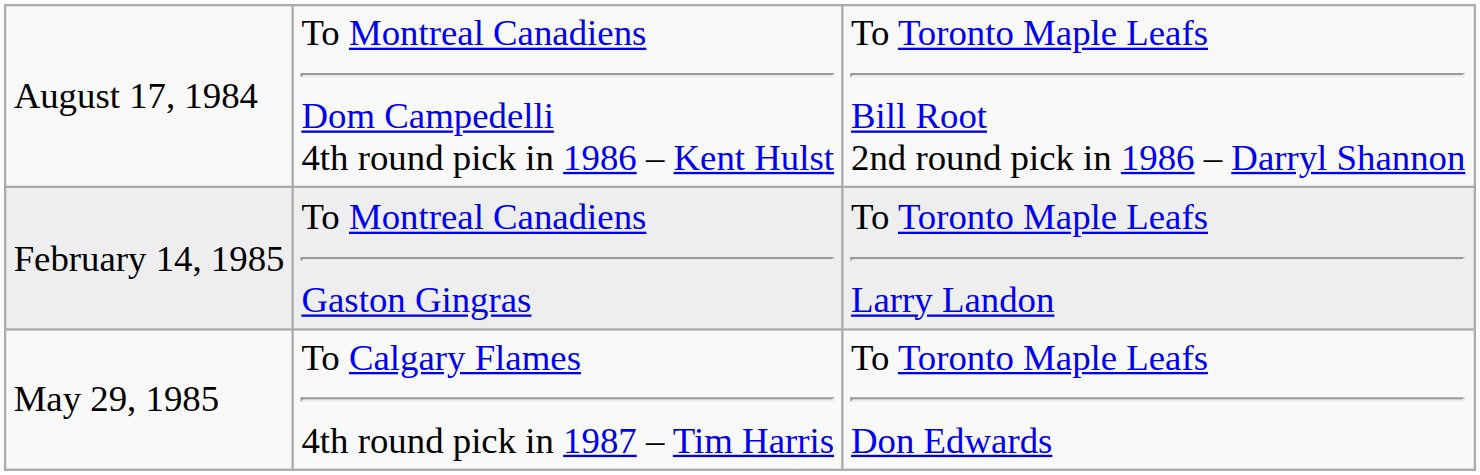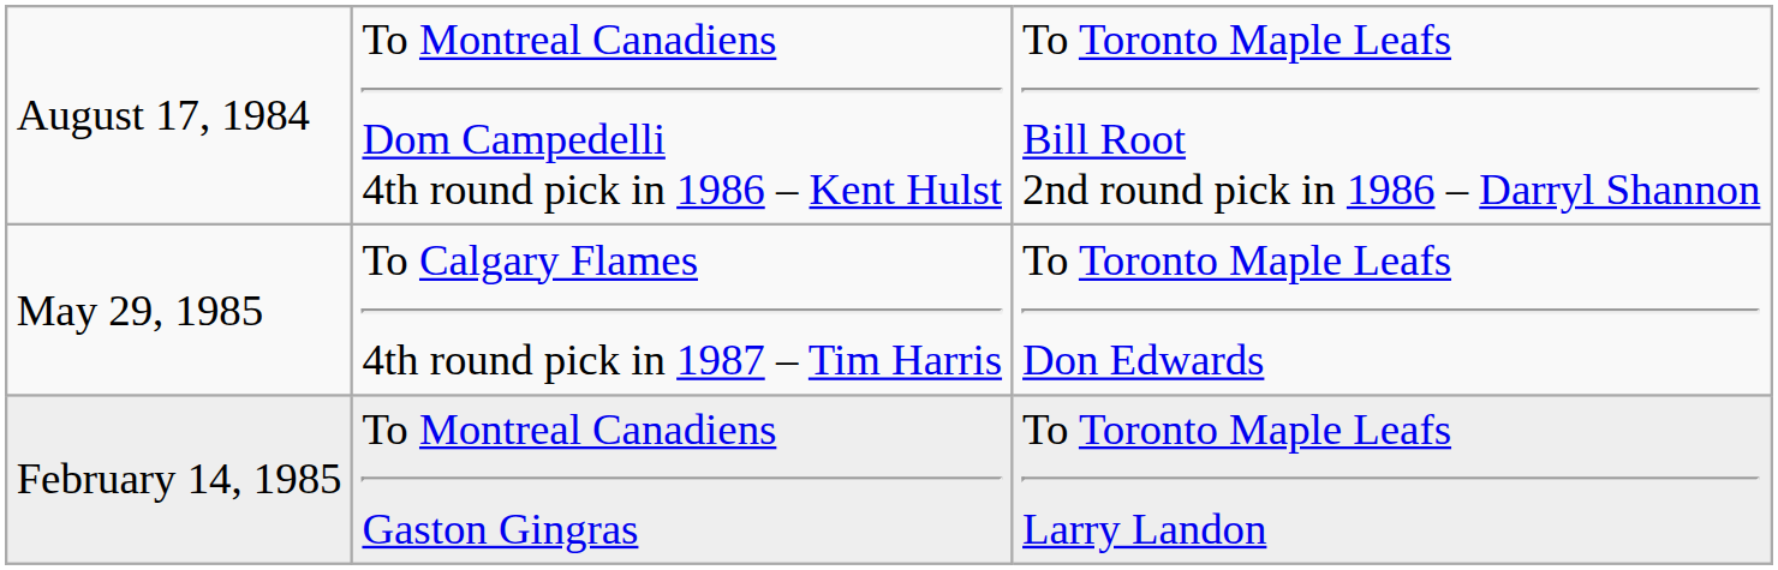rows swapped: February 14, 1985 <-> May 29, 1985
